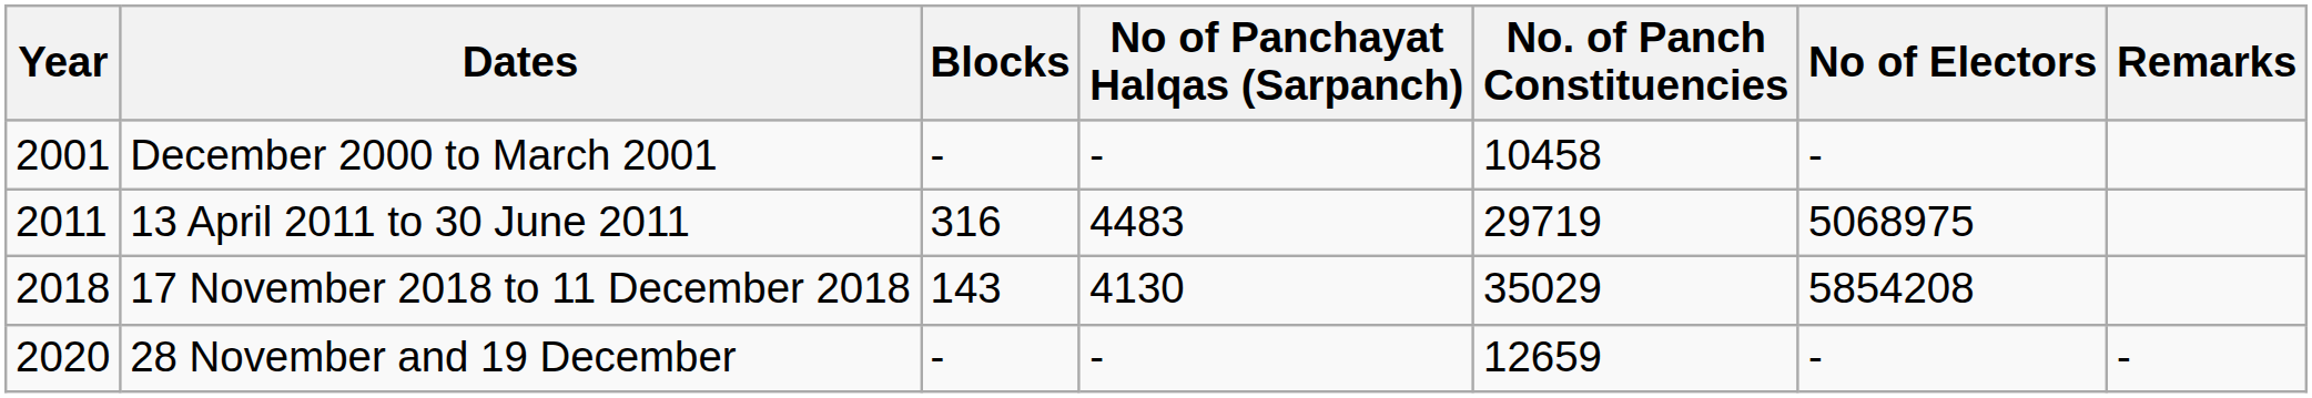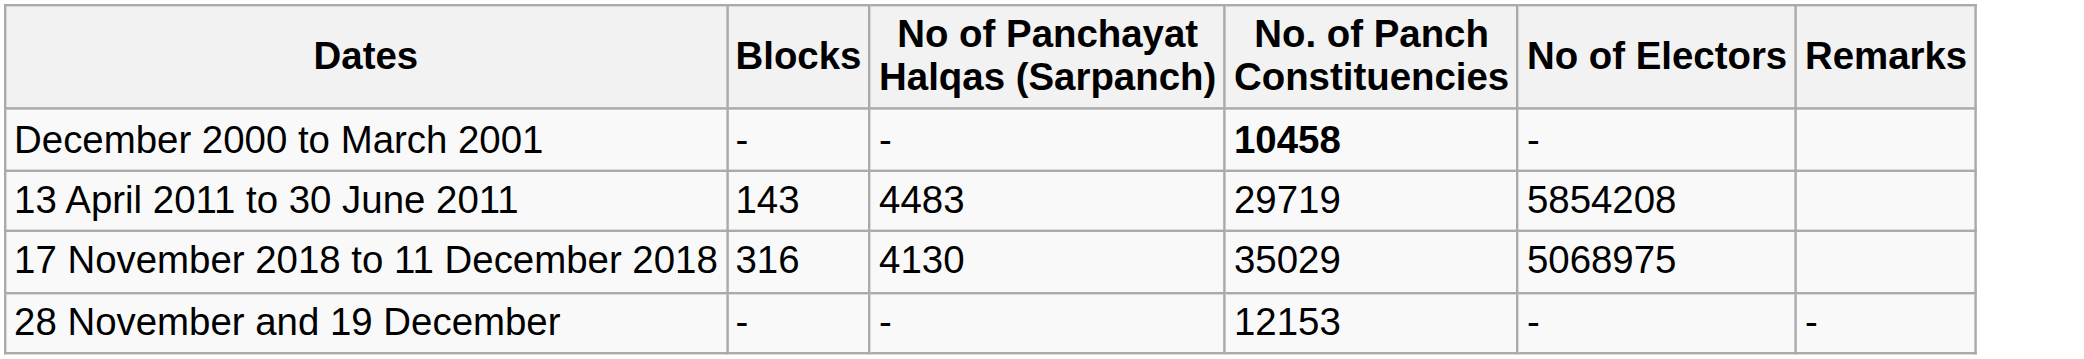- column: Year | 2001 | 2011 | 2018 | 2020
December 2000 to March 2001 | No. of Panch Constituencies: normal -> bold
13 April 2011 to 30 June 2011 | Blocks: 316 -> 143
13 April 2011 to 30 June 2011 | No of Electors: 5068975 -> 5854208
17 November 2018 to 11 December 2018 | Blocks: 143 -> 316
17 November 2018 to 11 December 2018 | No of Electors: 5854208 -> 5068975
28 November and 19 December | No. of Panch Constituencies: 12659 -> 12153
